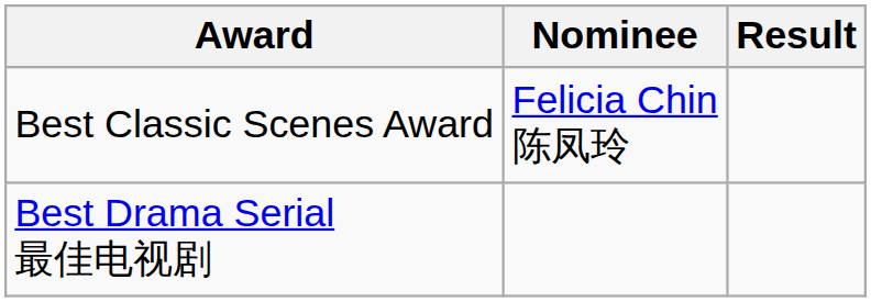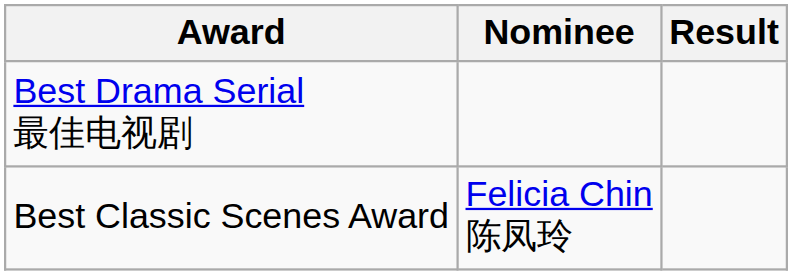rows swapped: Best Classic Scenes Award <-> Best Drama Serial 最佳电视剧
